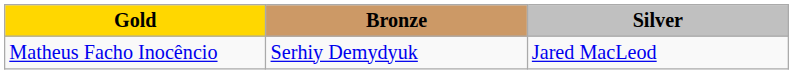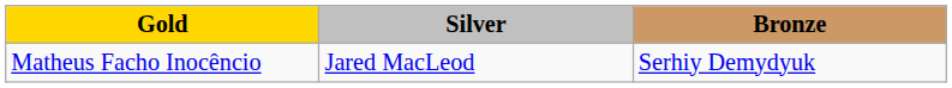columns swapped: Silver <-> Bronze
